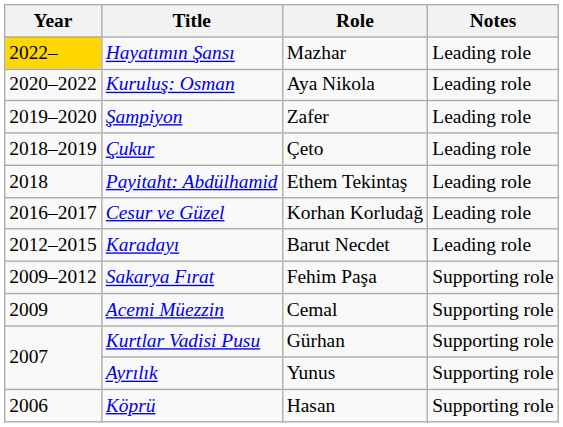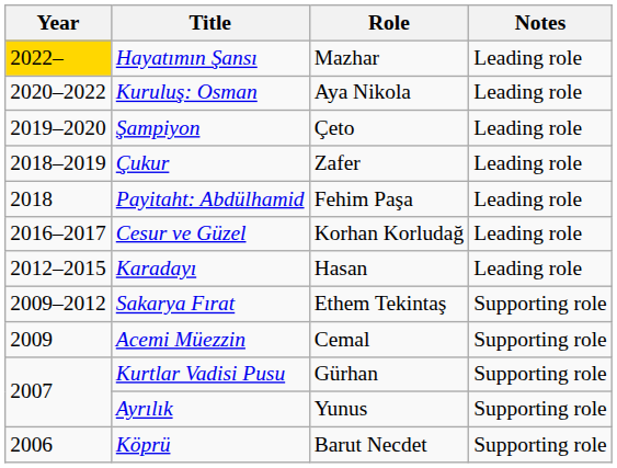Şampiyon | Role: Zafer -> Çeto
Çukur | Role: Çeto -> Zafer
Payitaht: Abdülhamid | Role: Ethem Tekintaş -> Fehim Paşa
Karadayı | Role: Barut Necdet -> Hasan
Sakarya Fırat | Role: Fehim Paşa -> Ethem Tekintaş
Köprü | Role: Hasan -> Barut Necdet
